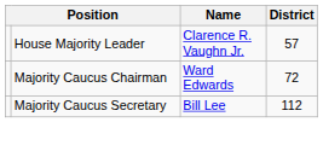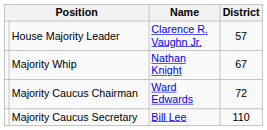+ row: Majority Whip | Nathan Knight | 67
Majority Caucus Secretary | District: 112 -> 110
